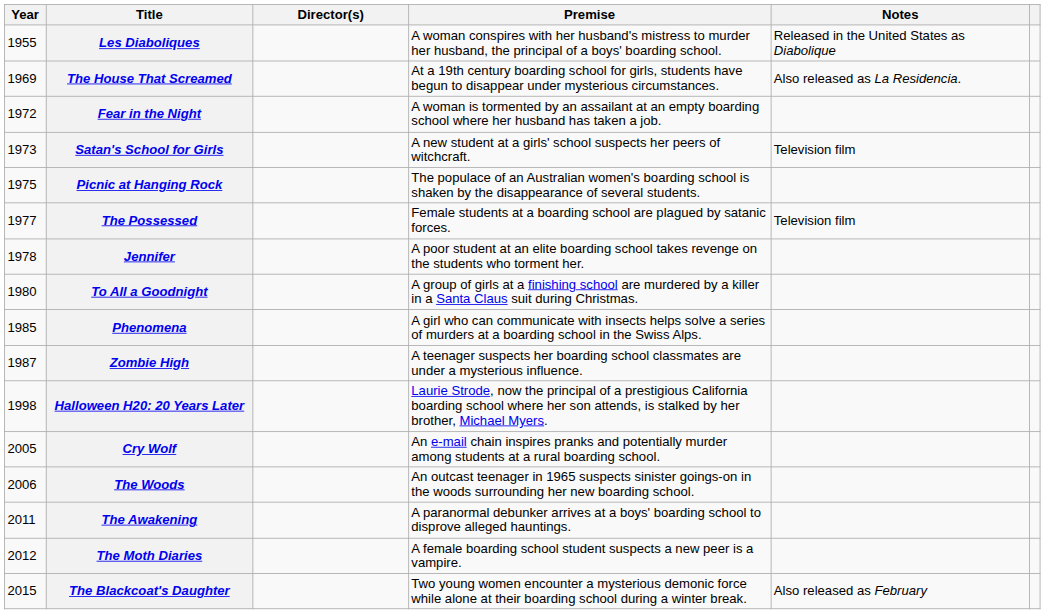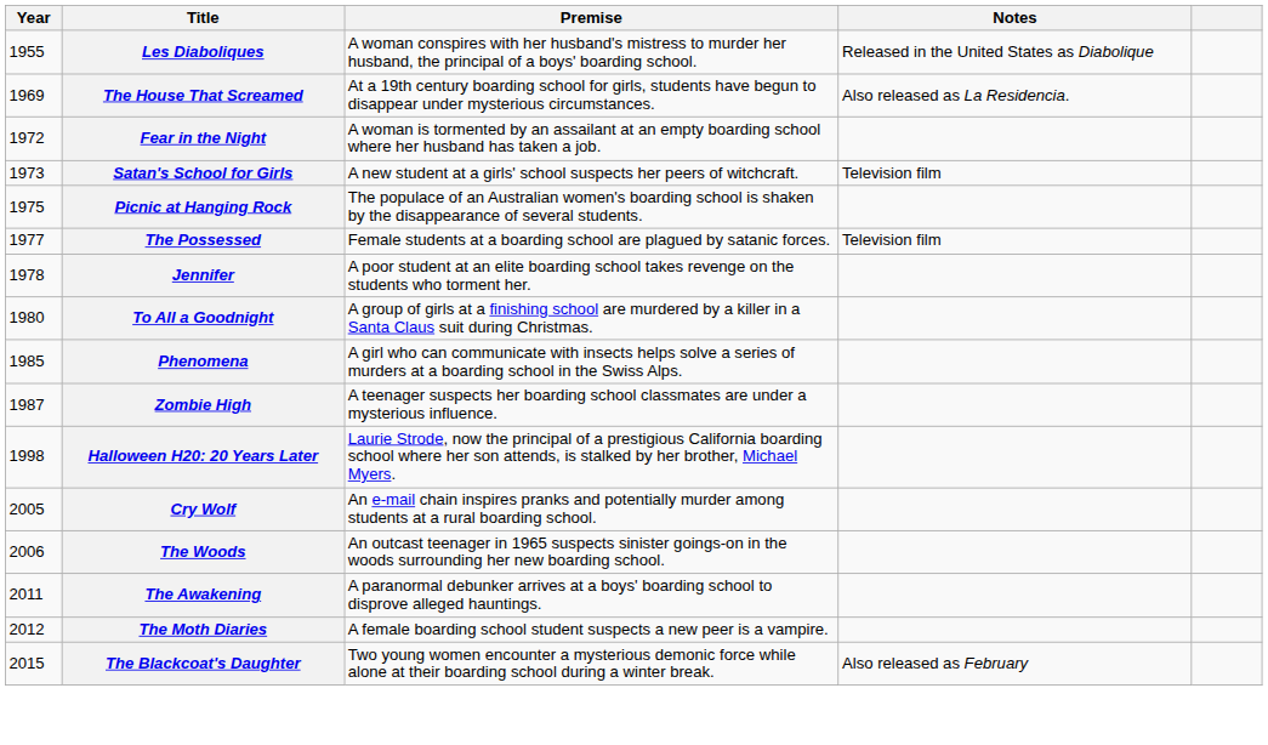- column: Director(s)
